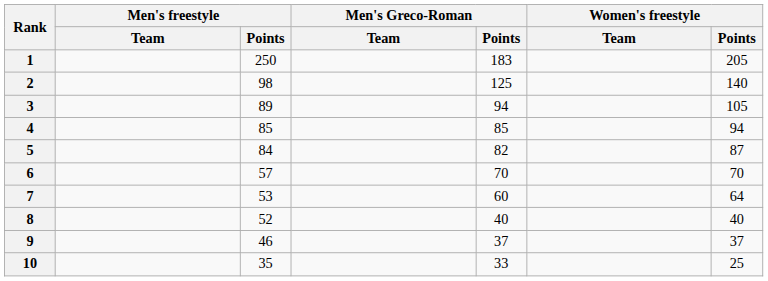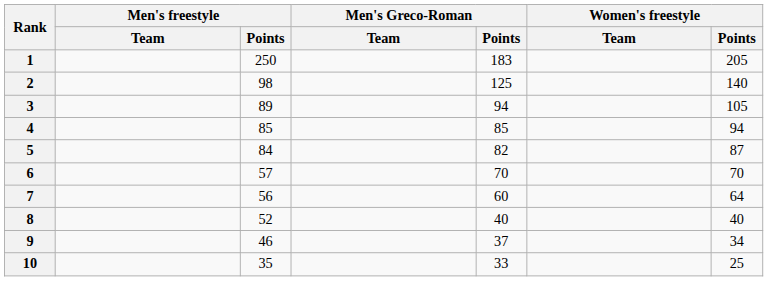7 | Men's freestyle / Points: 53 -> 56
9 | Women's freestyle / Points: 37 -> 34
